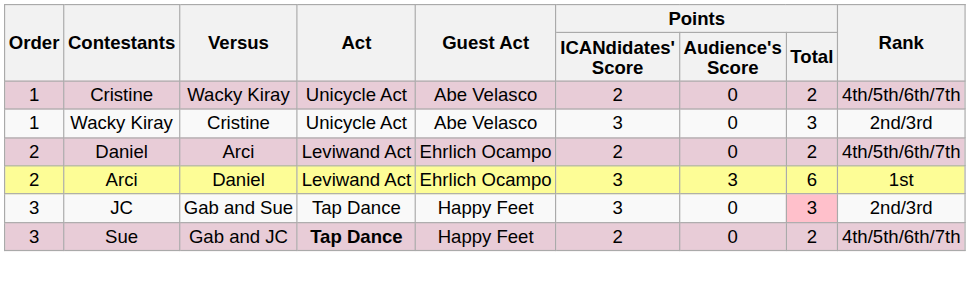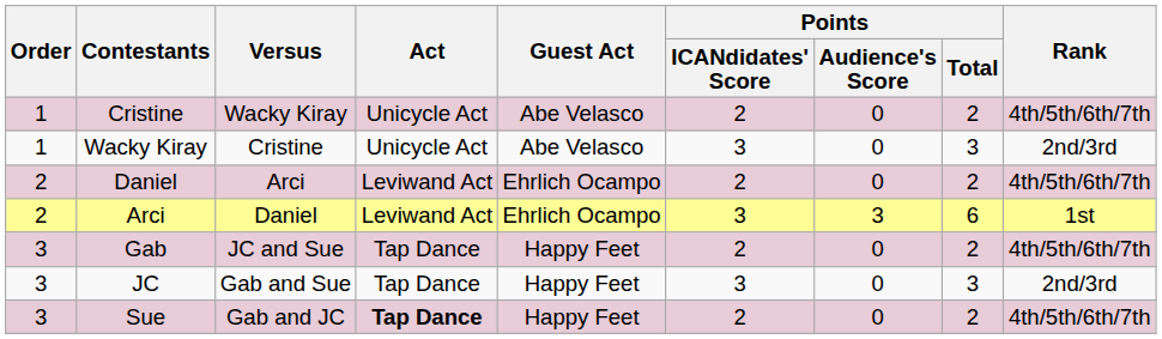+ row: 3 | Gab | JC and Sue | Tap Dance | Happy Feet | 2 | 0 | 2 | 4th/5th/6th/7th
JC | Points / Total: pink background -> no background
